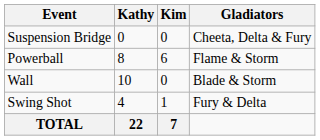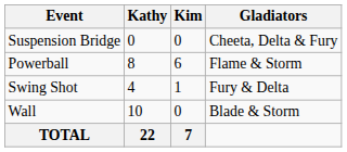rows swapped: Wall <-> Swing Shot
